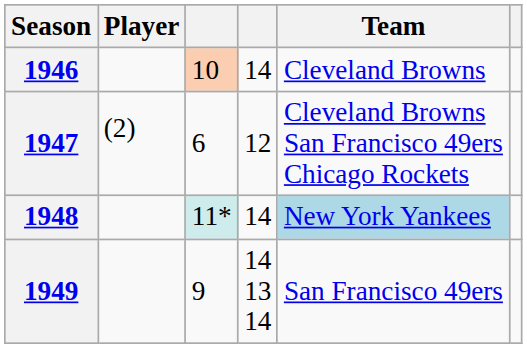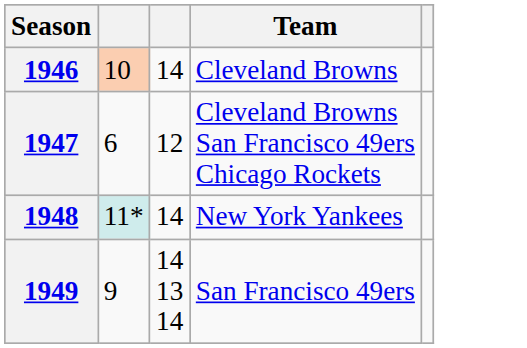- column: Player | (2)
1948 | Team: lightblue background -> no background
